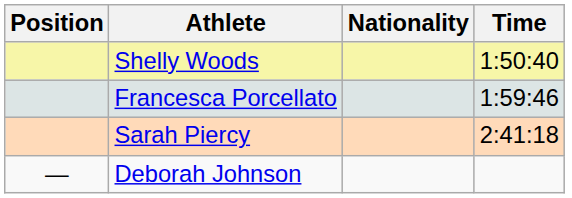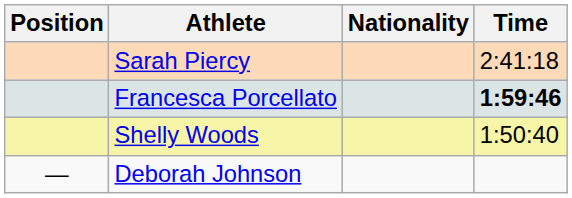rows swapped: Shelly Woods <-> Sarah Piercy
Francesca Porcellato | Time: normal -> bold
